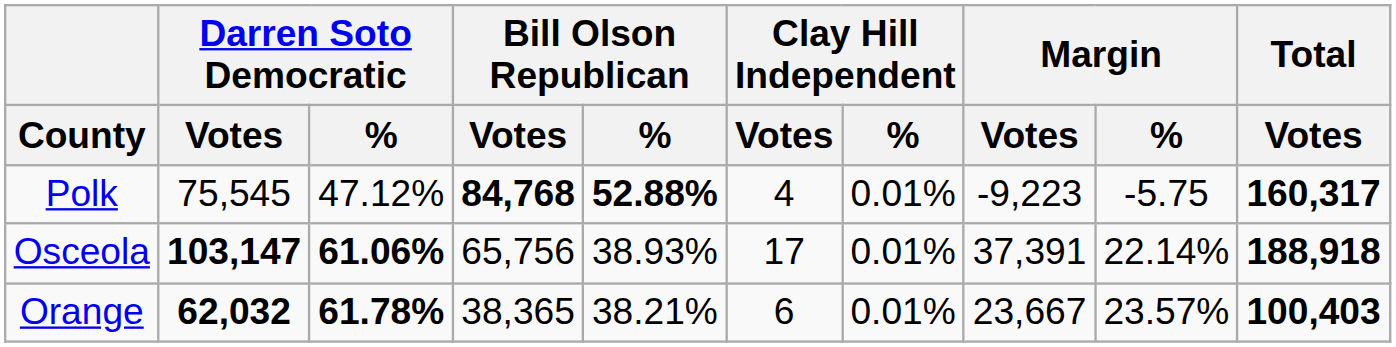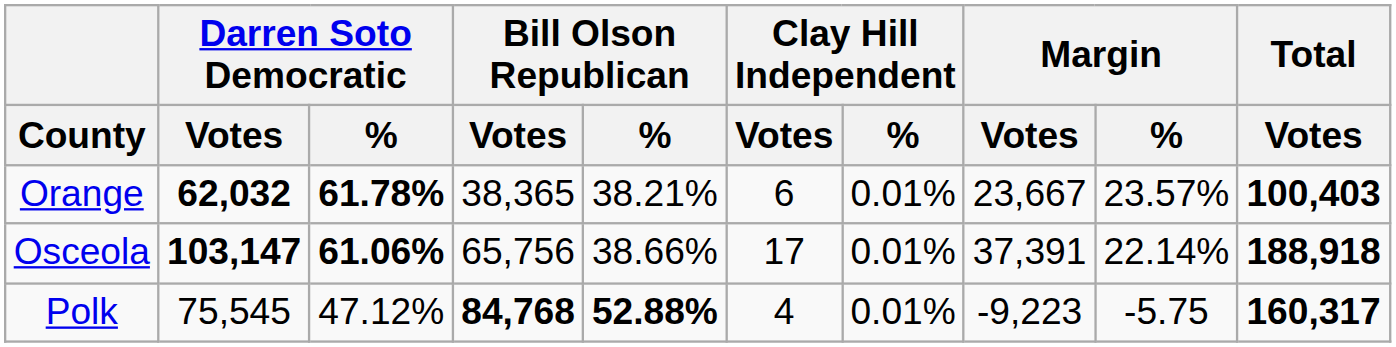rows swapped: Orange <-> Polk
Osceola | Bill Olson Republican / %: 38.93% -> 38.66%
